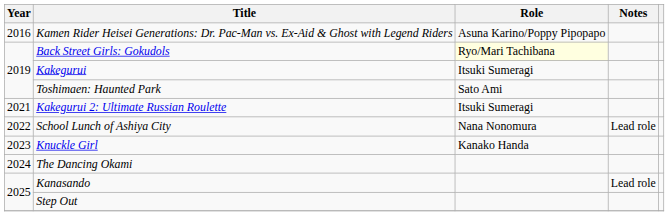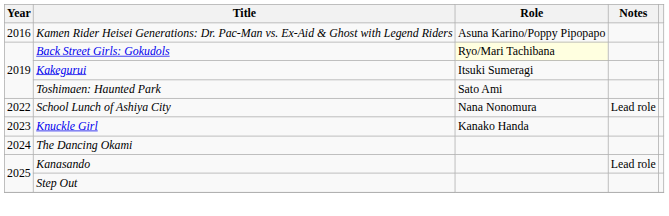- row: 2021 | Kakegurui 2: Ultimate Russian Roulette | Itsuki Sumeragi
